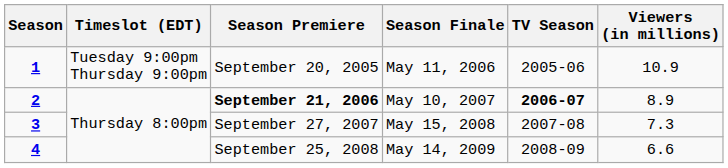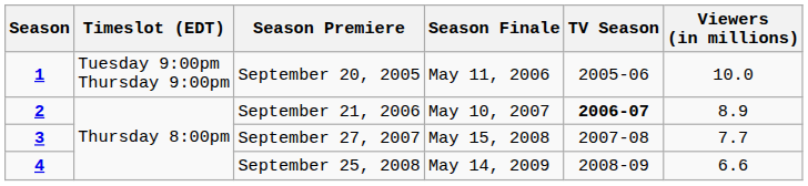1 | Viewers (in millions): 10.9 -> 10.0
2 | Season Premiere: bold -> normal
3 | Viewers (in millions): 7.3 -> 7.7
